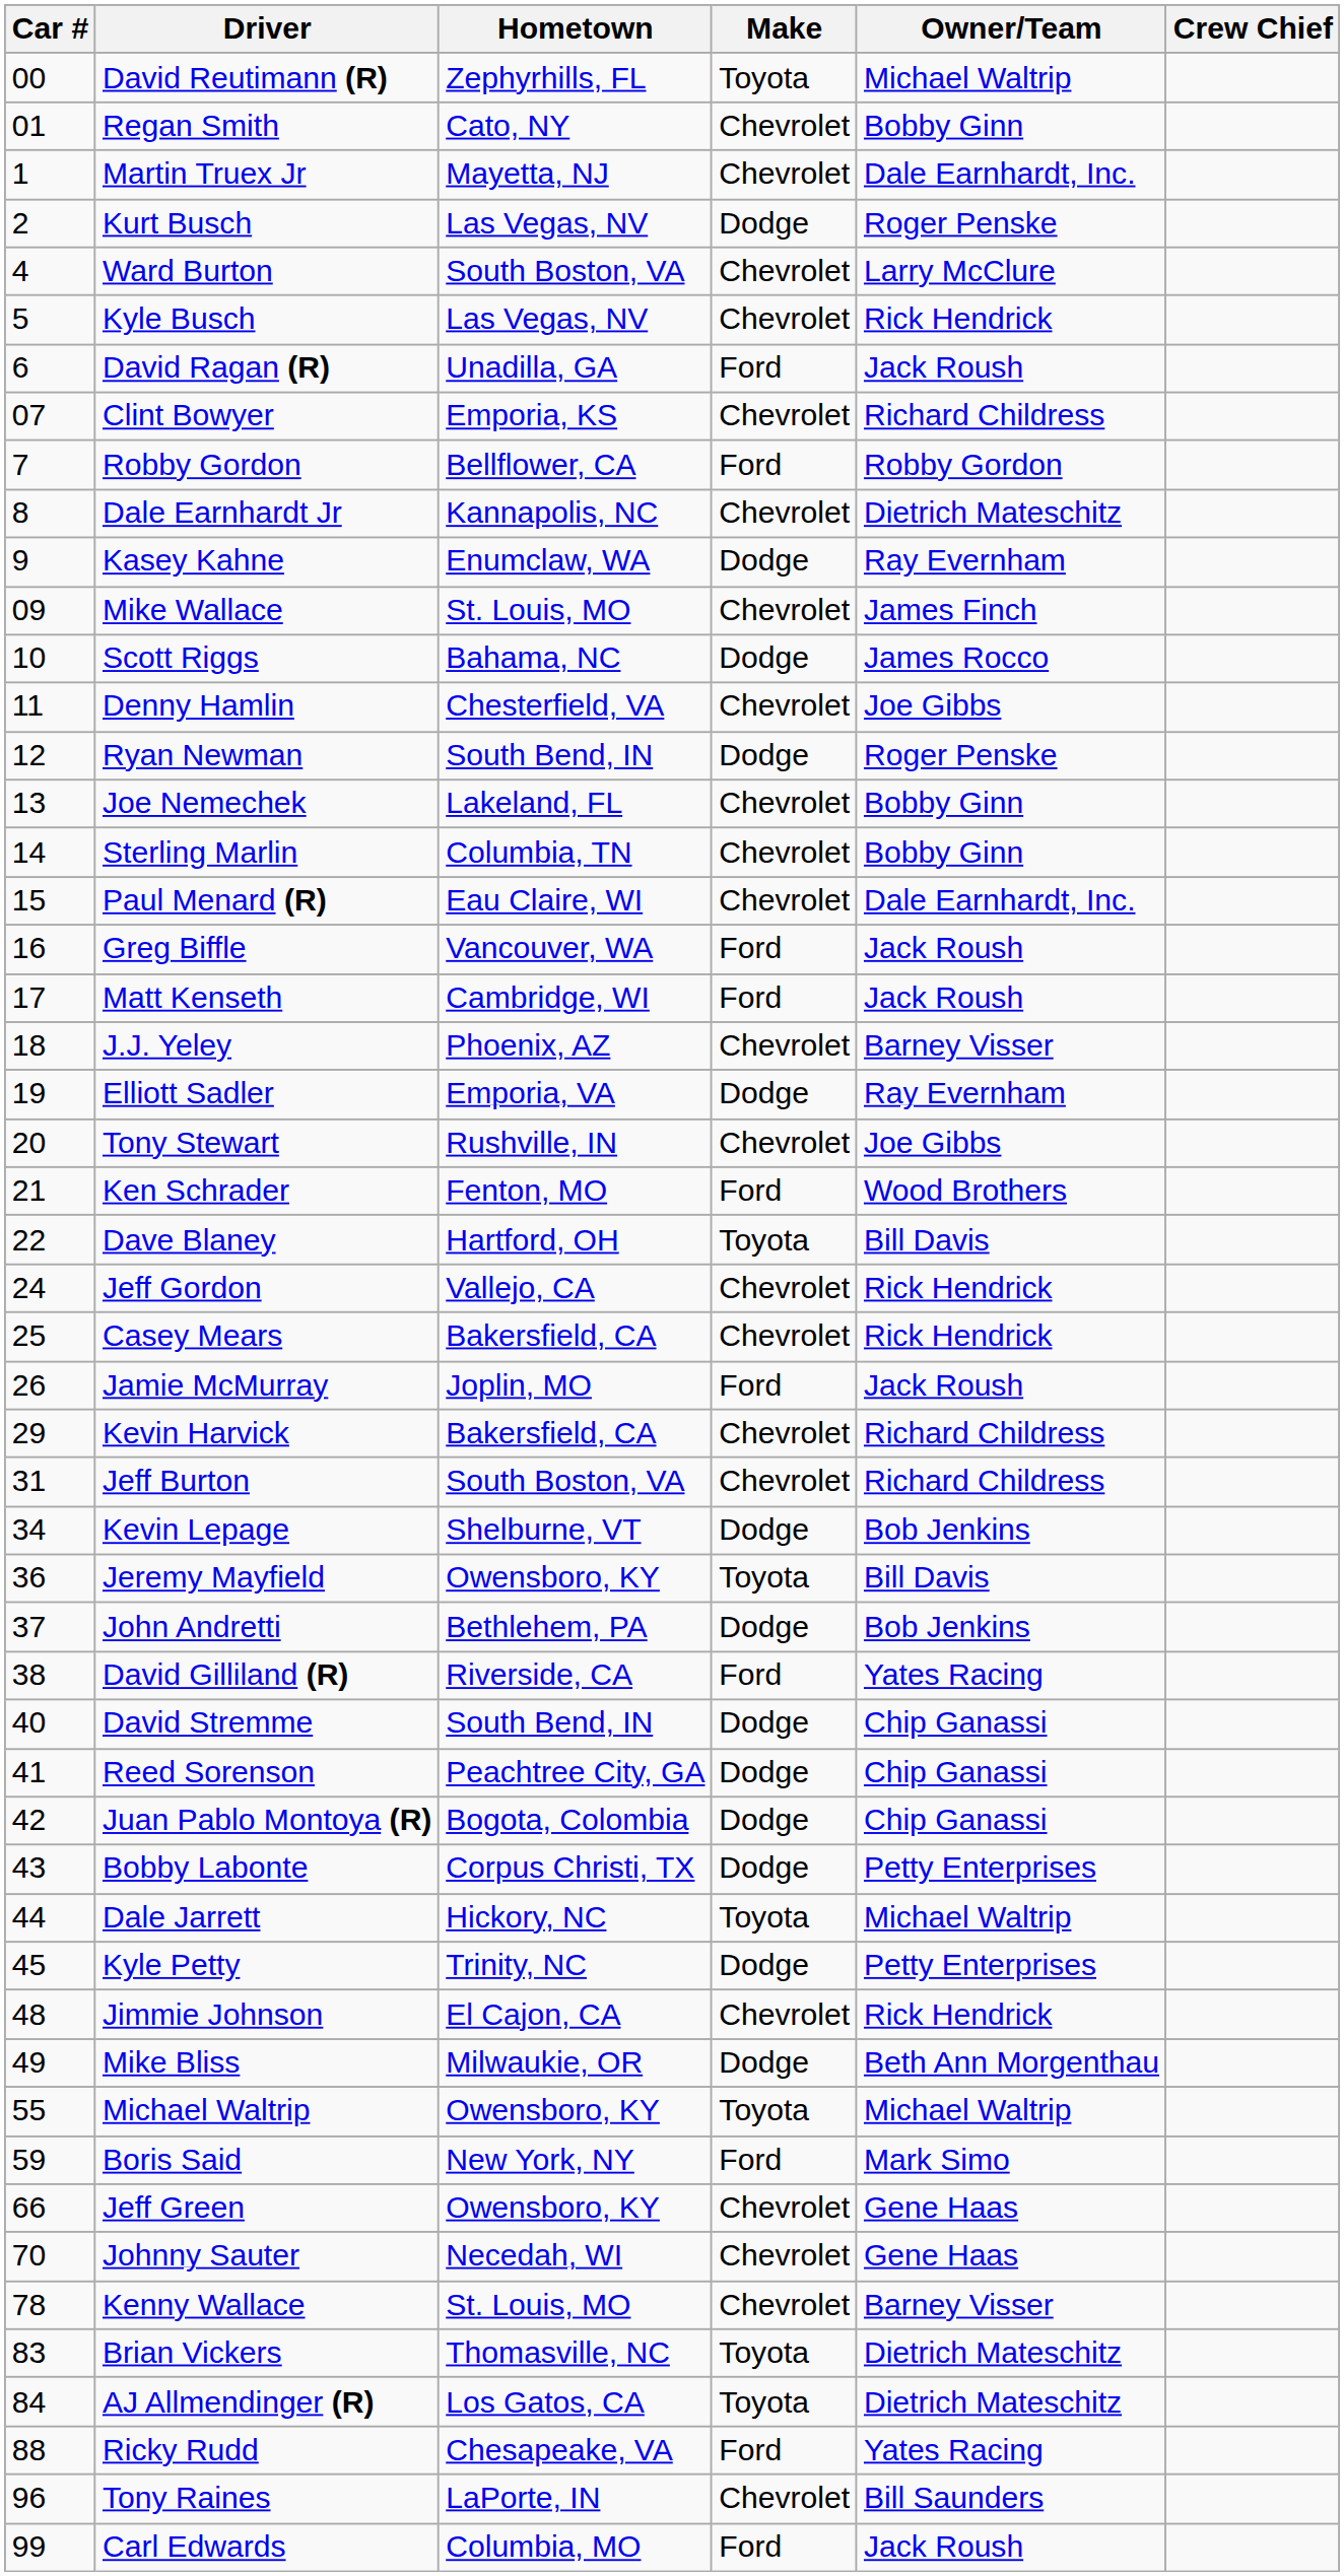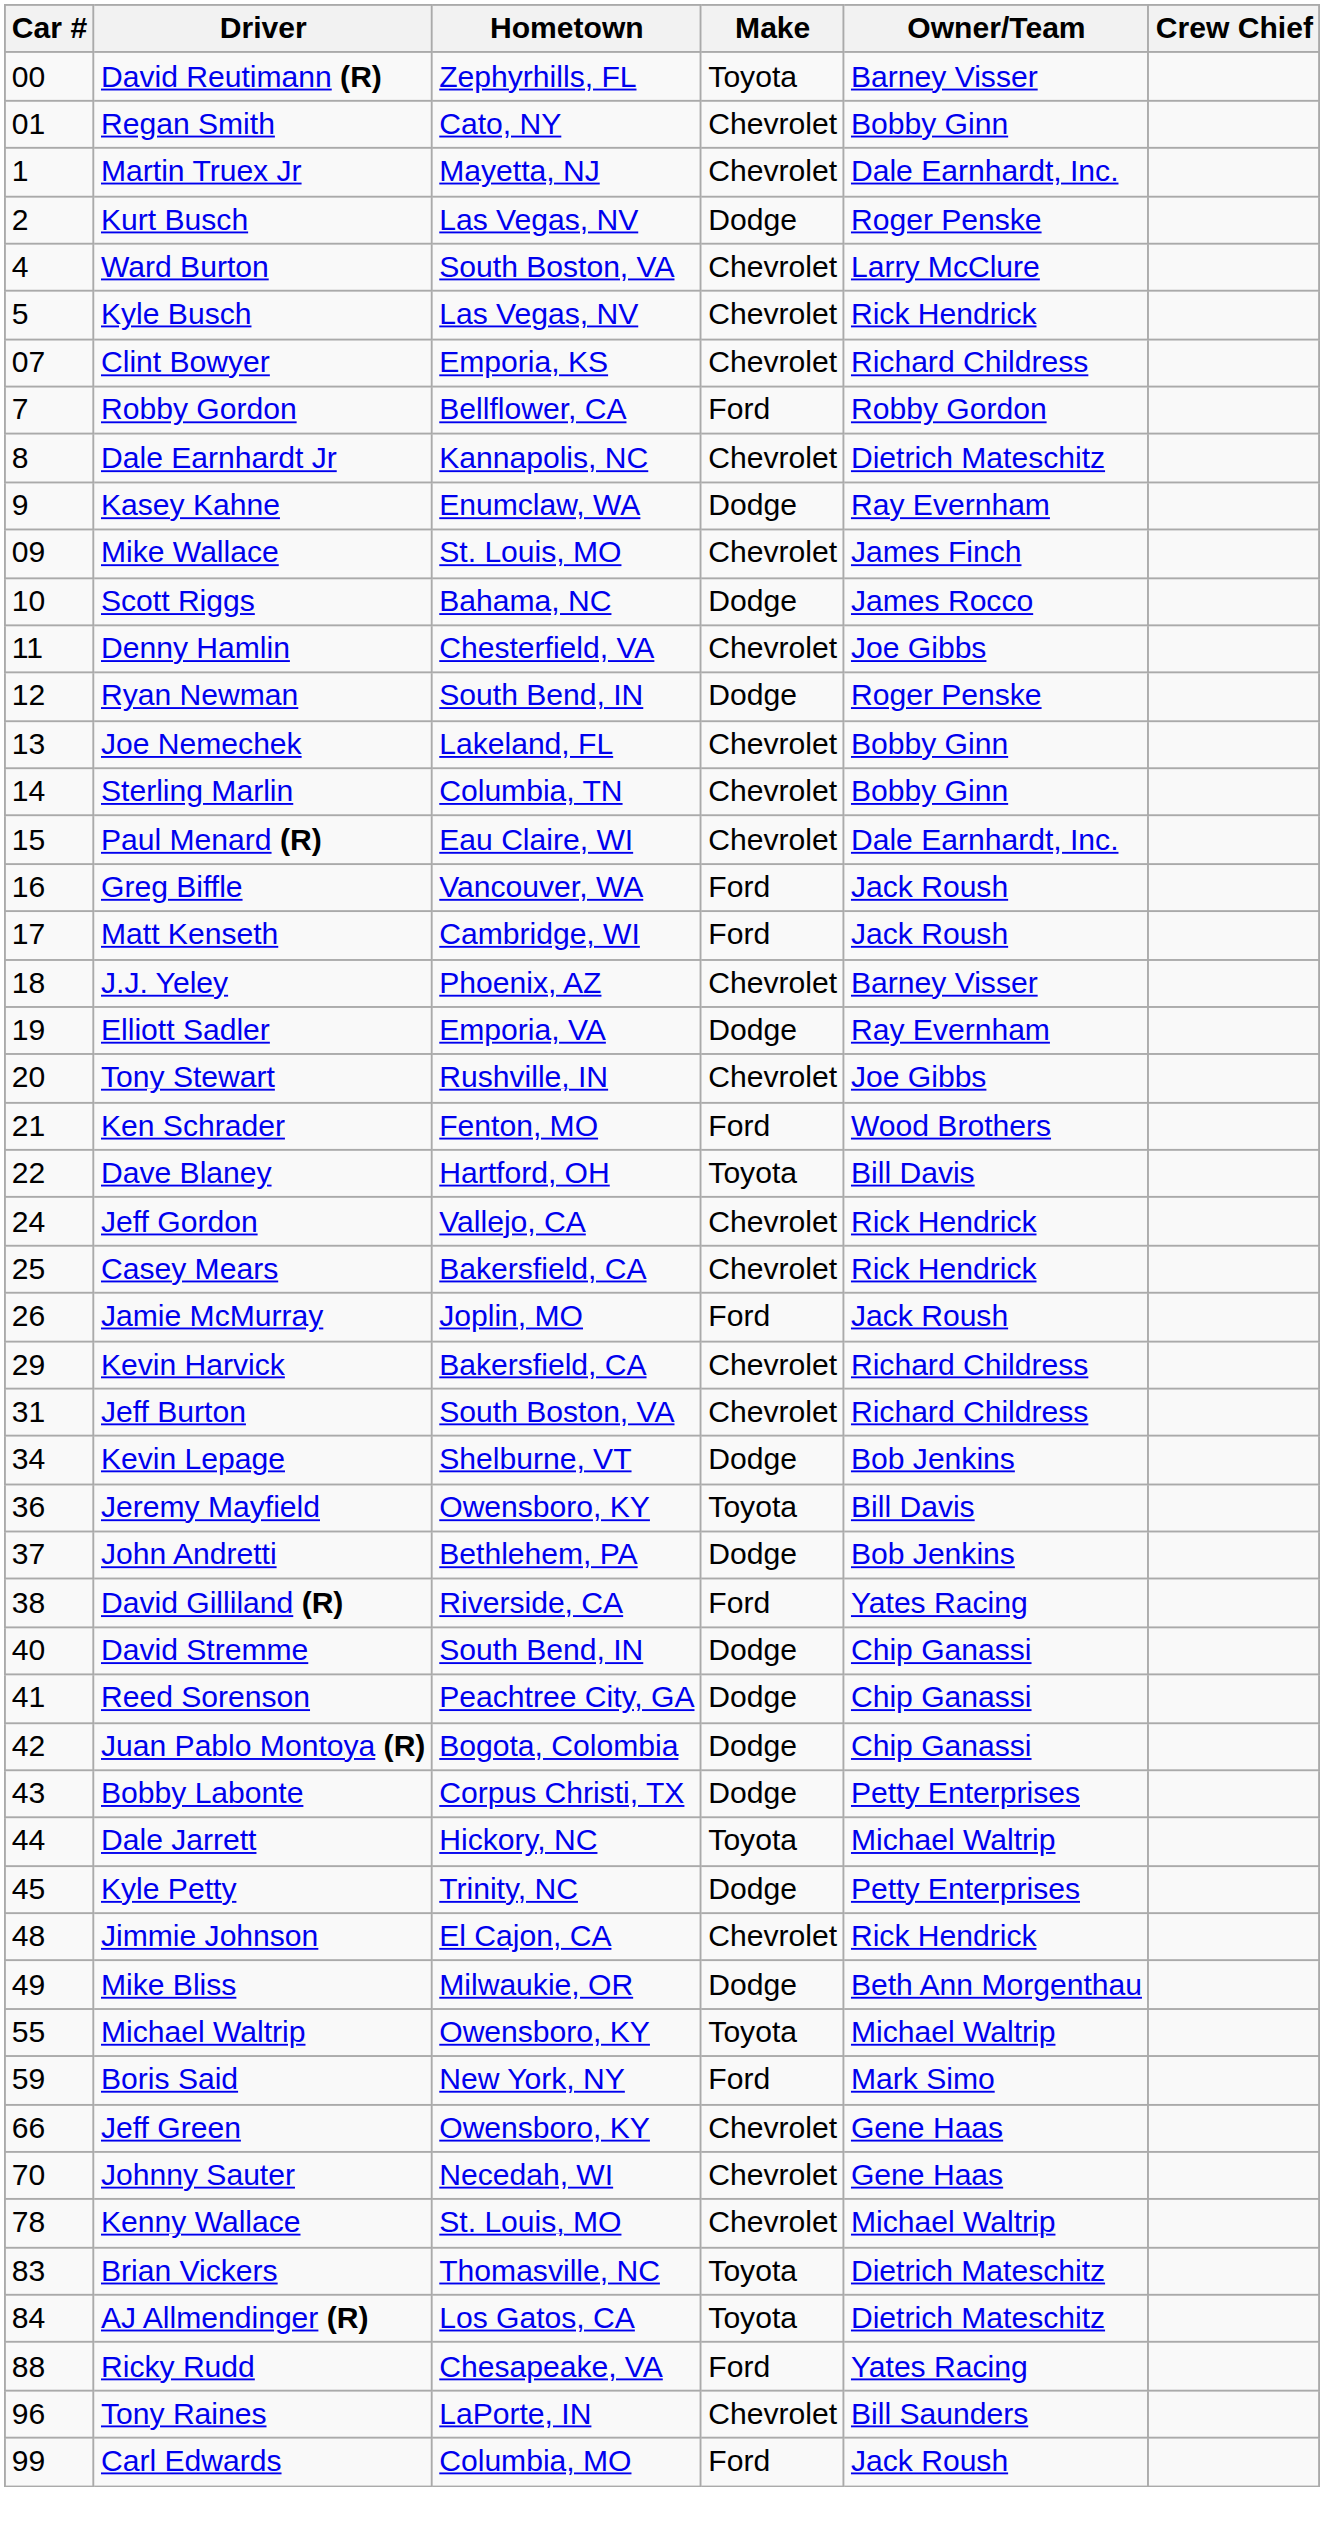David Reutimann (R) | Owner/Team: Michael Waltrip -> Barney Visser
- row: 6 | David Ragan (R) | Unadilla, GA | Ford | Jack Roush
Kenny Wallace | Owner/Team: Barney Visser -> Michael Waltrip
